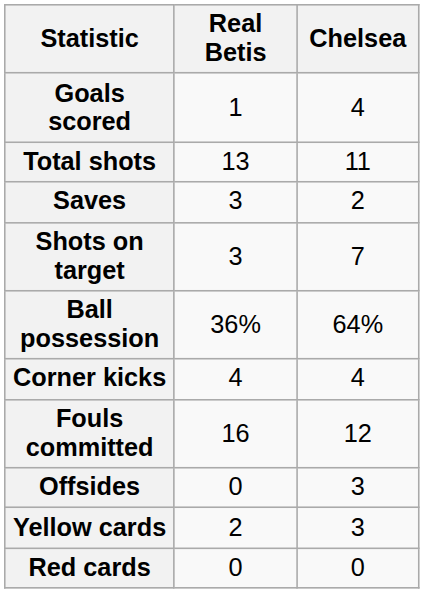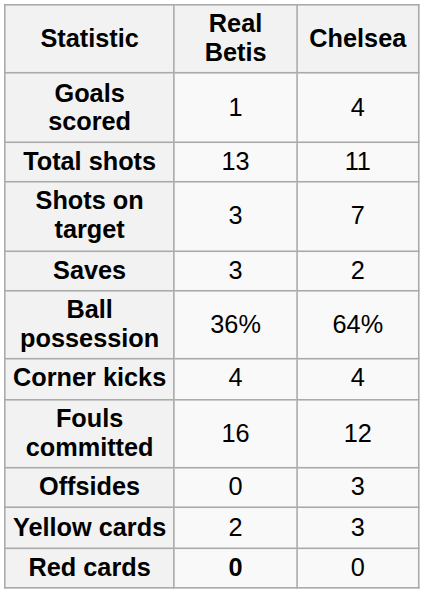rows swapped: Shots on target <-> Saves
Red cards | Real Betis: normal -> bold
